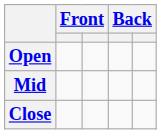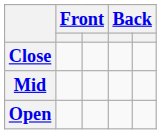rows swapped: Close <-> Open
